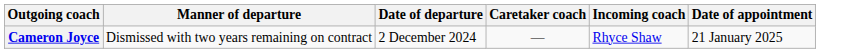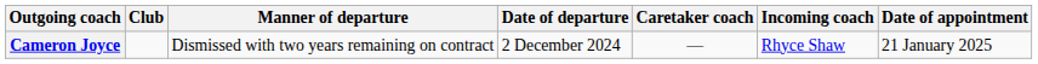+ column: Club
